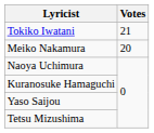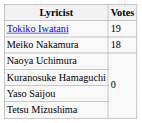Tokiko Iwatani | Votes: 21 -> 19
Meiko Nakamura | Votes: 20 -> 18
